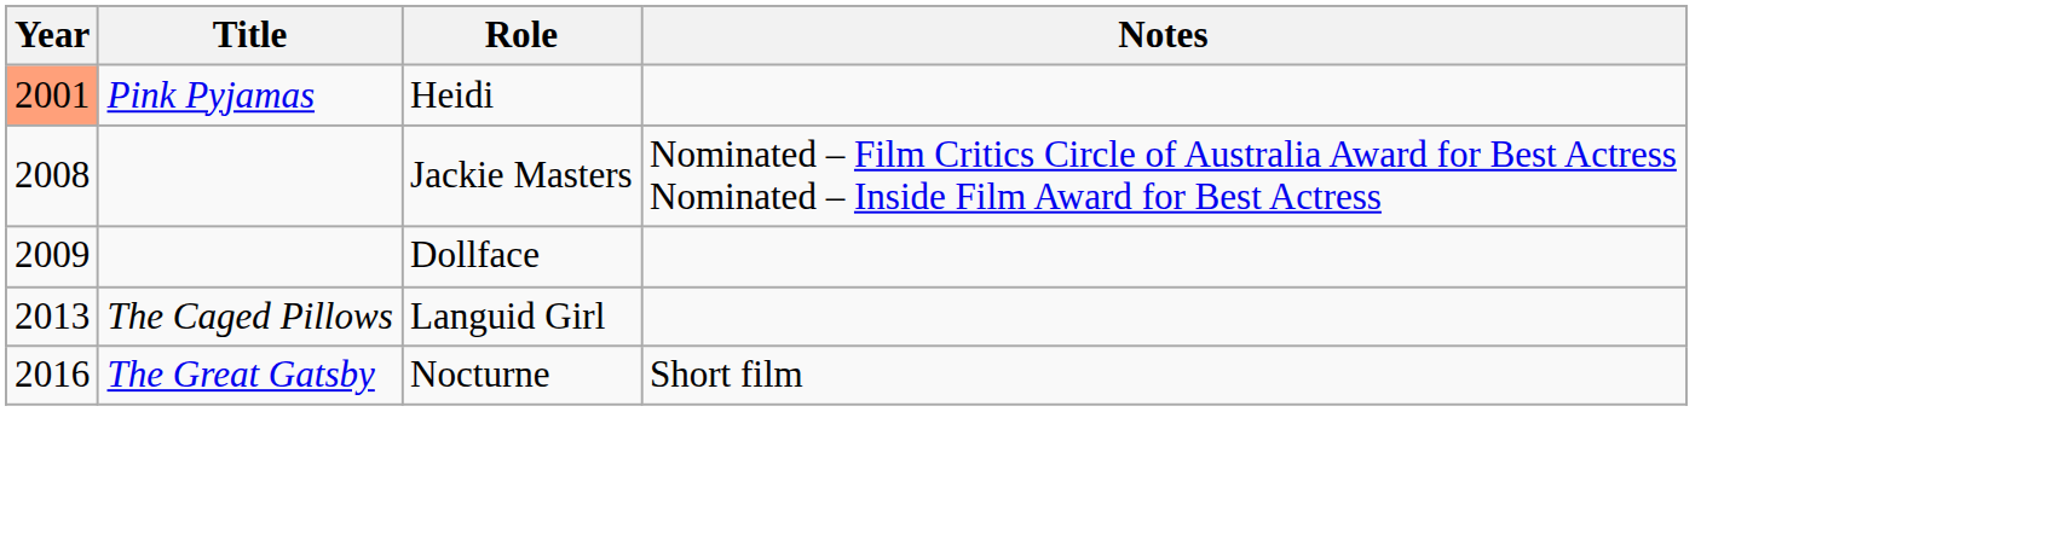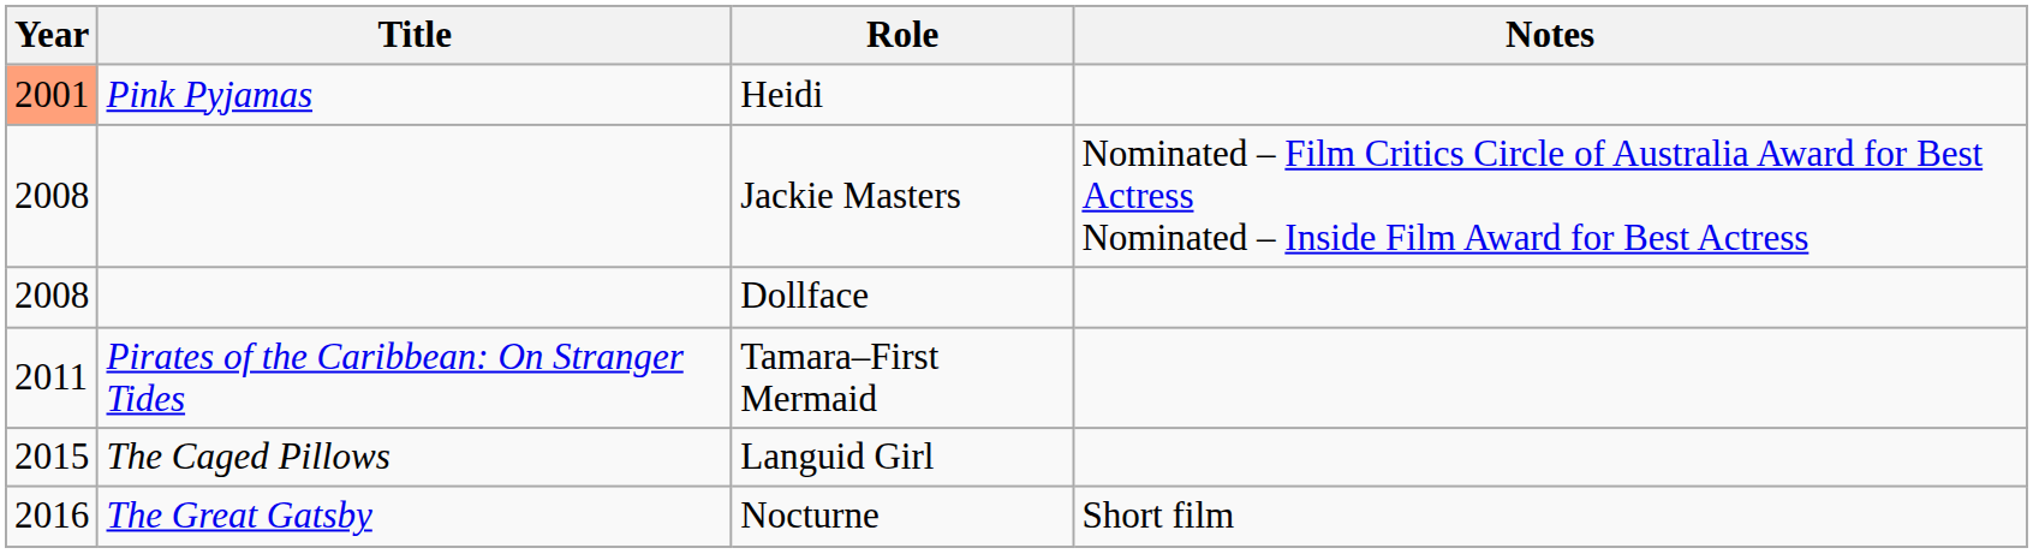Dollface | Year: 2009 -> 2008
+ row: 2011 | Pirates of the Caribbean: On Stranger Tides | Tamara–First Mermaid
Languid Girl | Year: 2013 -> 2015
